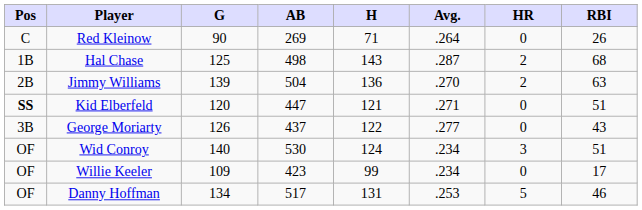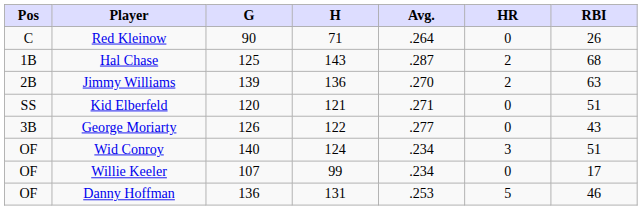- column: AB | 269 | 498 | 504 | 447 | 437 | 530 | 423 | 517
Kid Elberfeld | Pos: bold -> normal
Willie Keeler | G: 109 -> 107
Danny Hoffman | G: 134 -> 136
